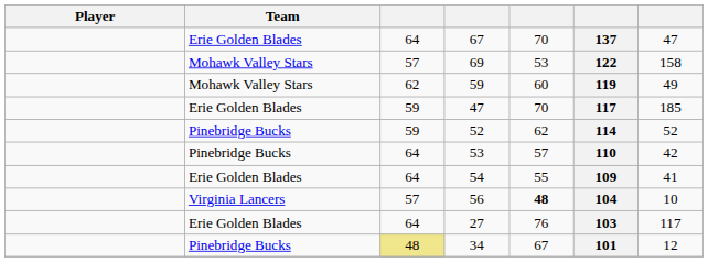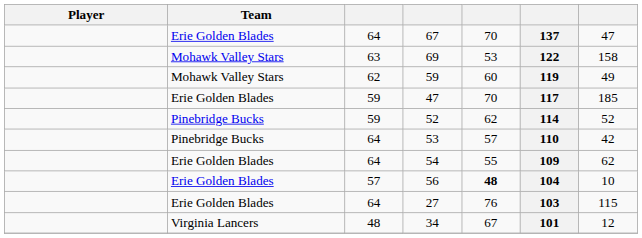69 | column 3: 57 -> 63
54 | column 7: 41 -> 62
56 | Team: Virginia Lancers -> Erie Golden Blades
27 | column 7: 117 -> 115
34 | Team: Pinebridge Bucks -> Virginia Lancers
34 | column 3: khaki background -> no background
